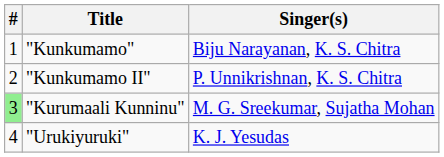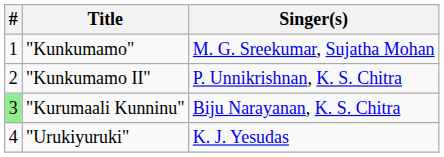"Kunkumamo" | Singer(s): Biju Narayanan, K. S. Chitra -> M. G. Sreekumar, Sujatha Mohan
"Kurumaali Kunninu" | Singer(s): M. G. Sreekumar, Sujatha Mohan -> Biju Narayanan, K. S. Chitra
